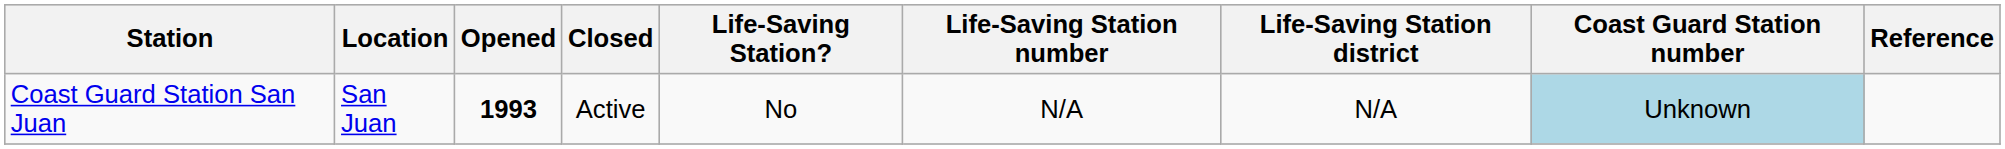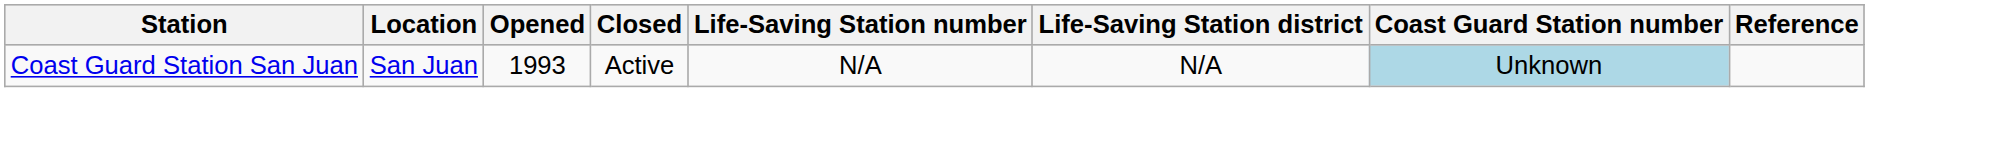- column: Life-Saving Station? | No
Coast Guard Station San Juan | Opened: bold -> normal
